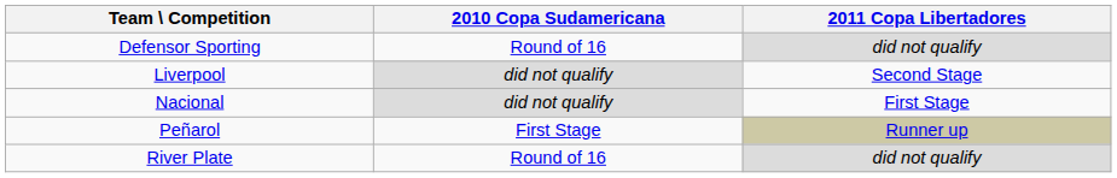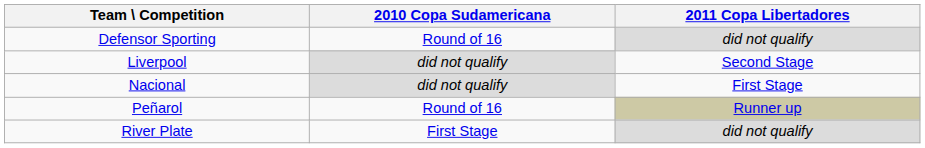Peñarol | 2010 Copa Sudamericana: First Stage -> Round of 16
River Plate | 2010 Copa Sudamericana: Round of 16 -> First Stage
